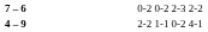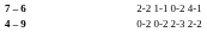7 – 6 | column 4: 0-2 0-2 2-3 2-2 -> 2-2 1-1 0-2 4-1
4 – 9 | column 4: 2-2 1-1 0-2 4-1 -> 0-2 0-2 2-3 2-2
